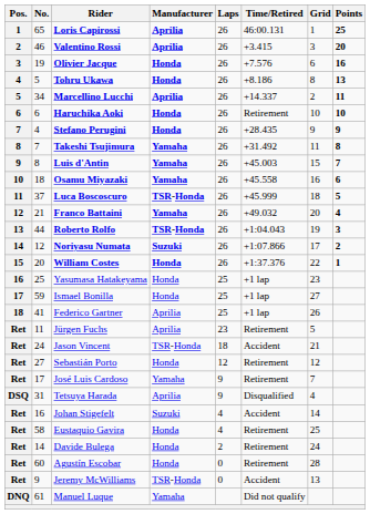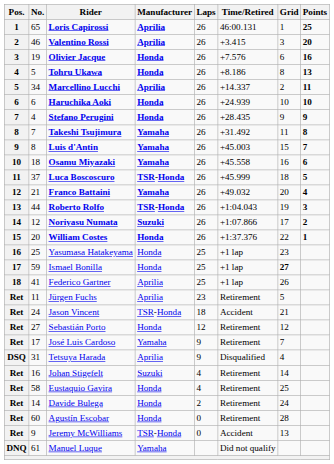Haruchika Aoki | Time/Retired: Retirement -> +24.939
Ismael Bonilla | Grid: normal -> bold
Johan Stigefelt | Time/Retired: Accident -> Retirement
